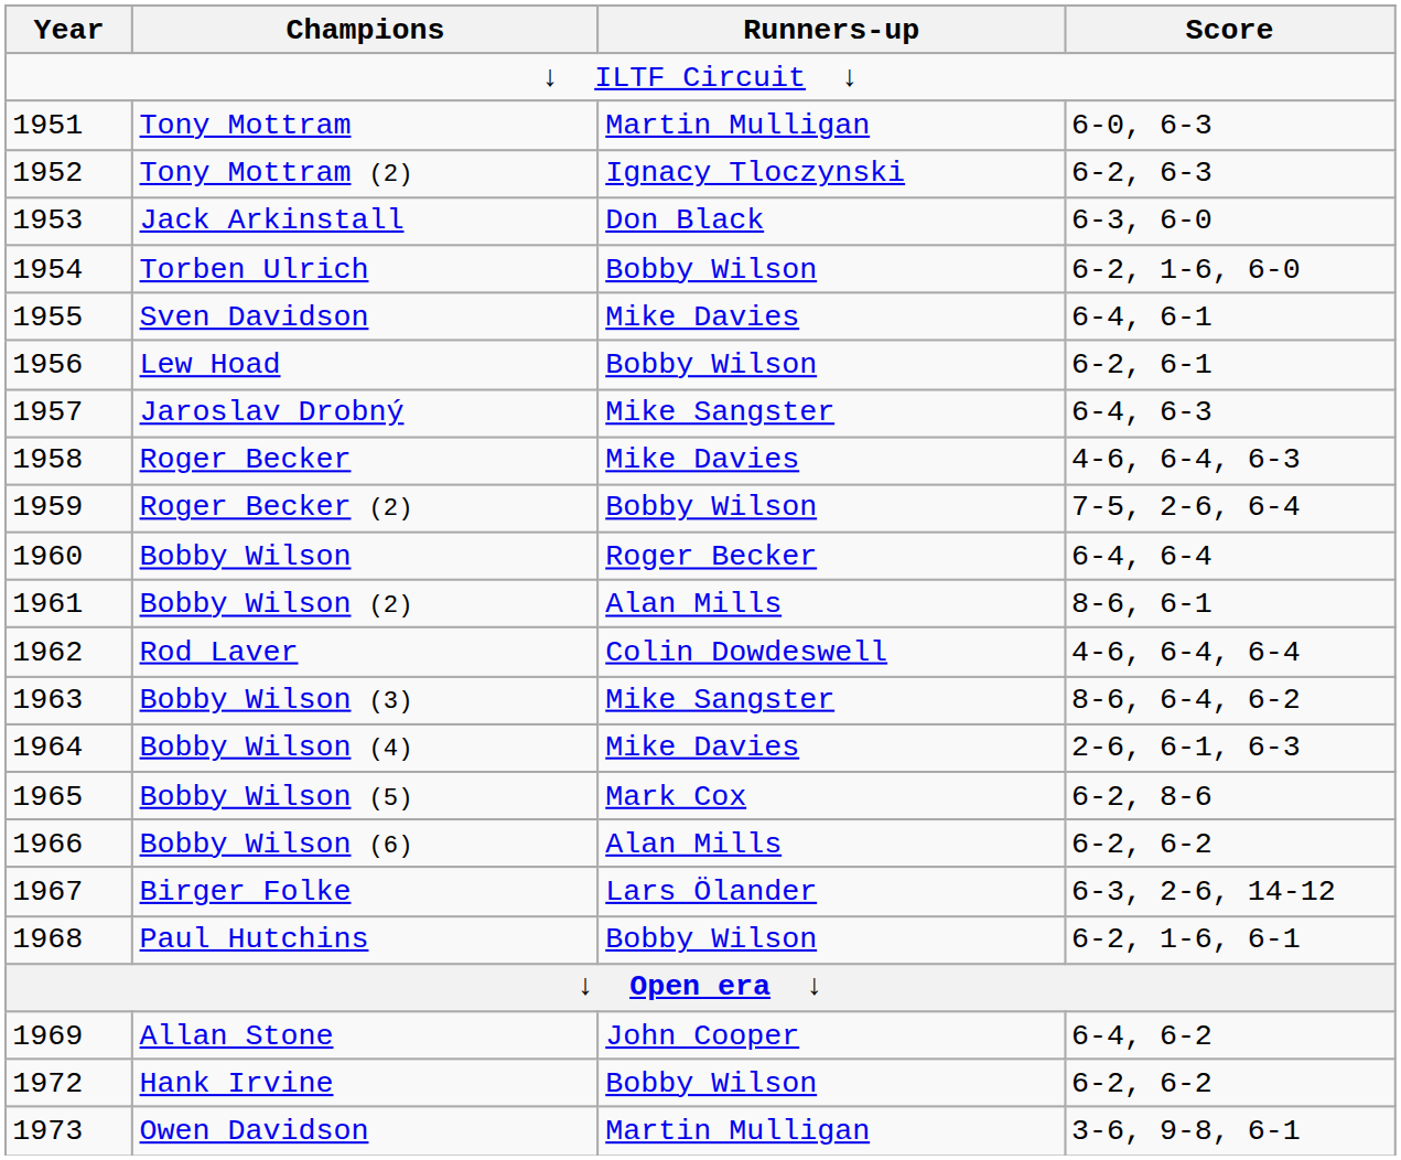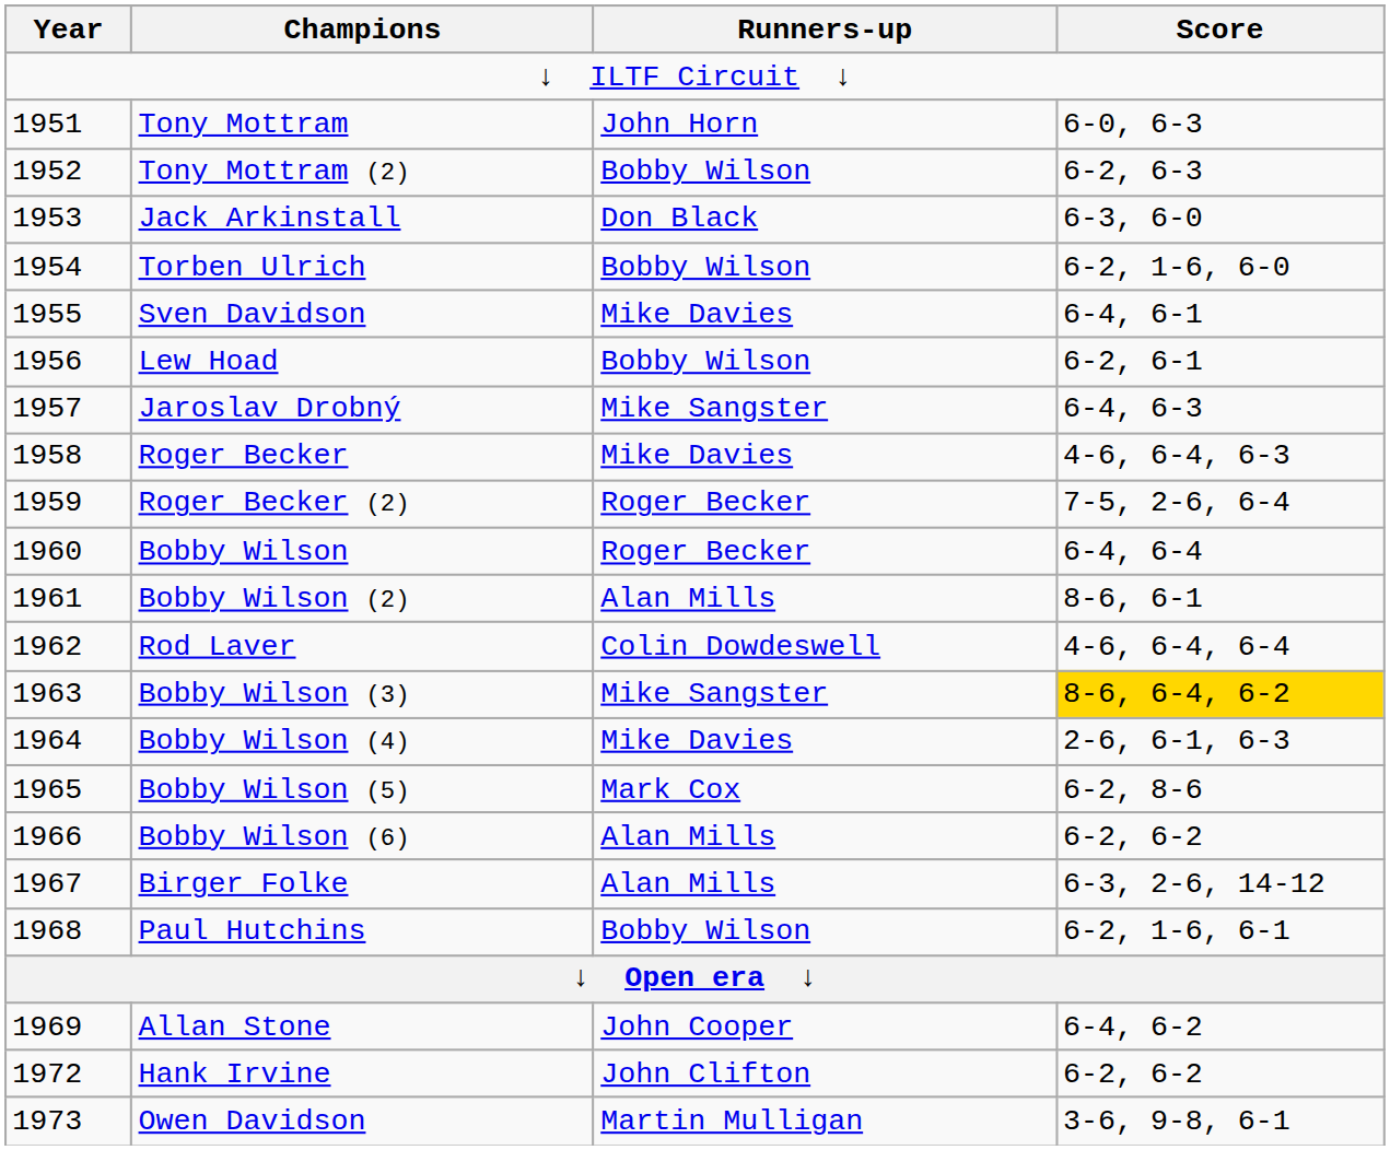Tony Mottram | Runners-up: Martin Mulligan -> John Horn
Tony Mottram (2) | Runners-up: Ignacy Tloczynski -> Bobby Wilson
Roger Becker (2) | Runners-up: Bobby Wilson -> Roger Becker
Bobby Wilson (3) | Score: no background -> gold background
Birger Folke | Runners-up: Lars Ölander -> Alan Mills
Hank Irvine | Runners-up: Bobby Wilson -> John Clifton
